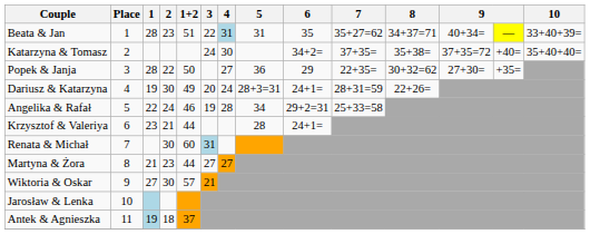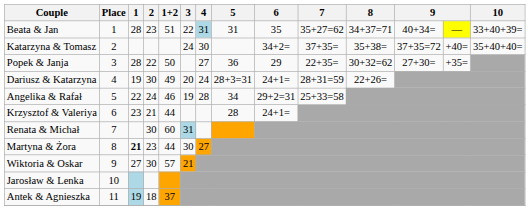Martyna & Żora | 1: normal -> bold
Martyna & Żora | 3: 27 -> 30
